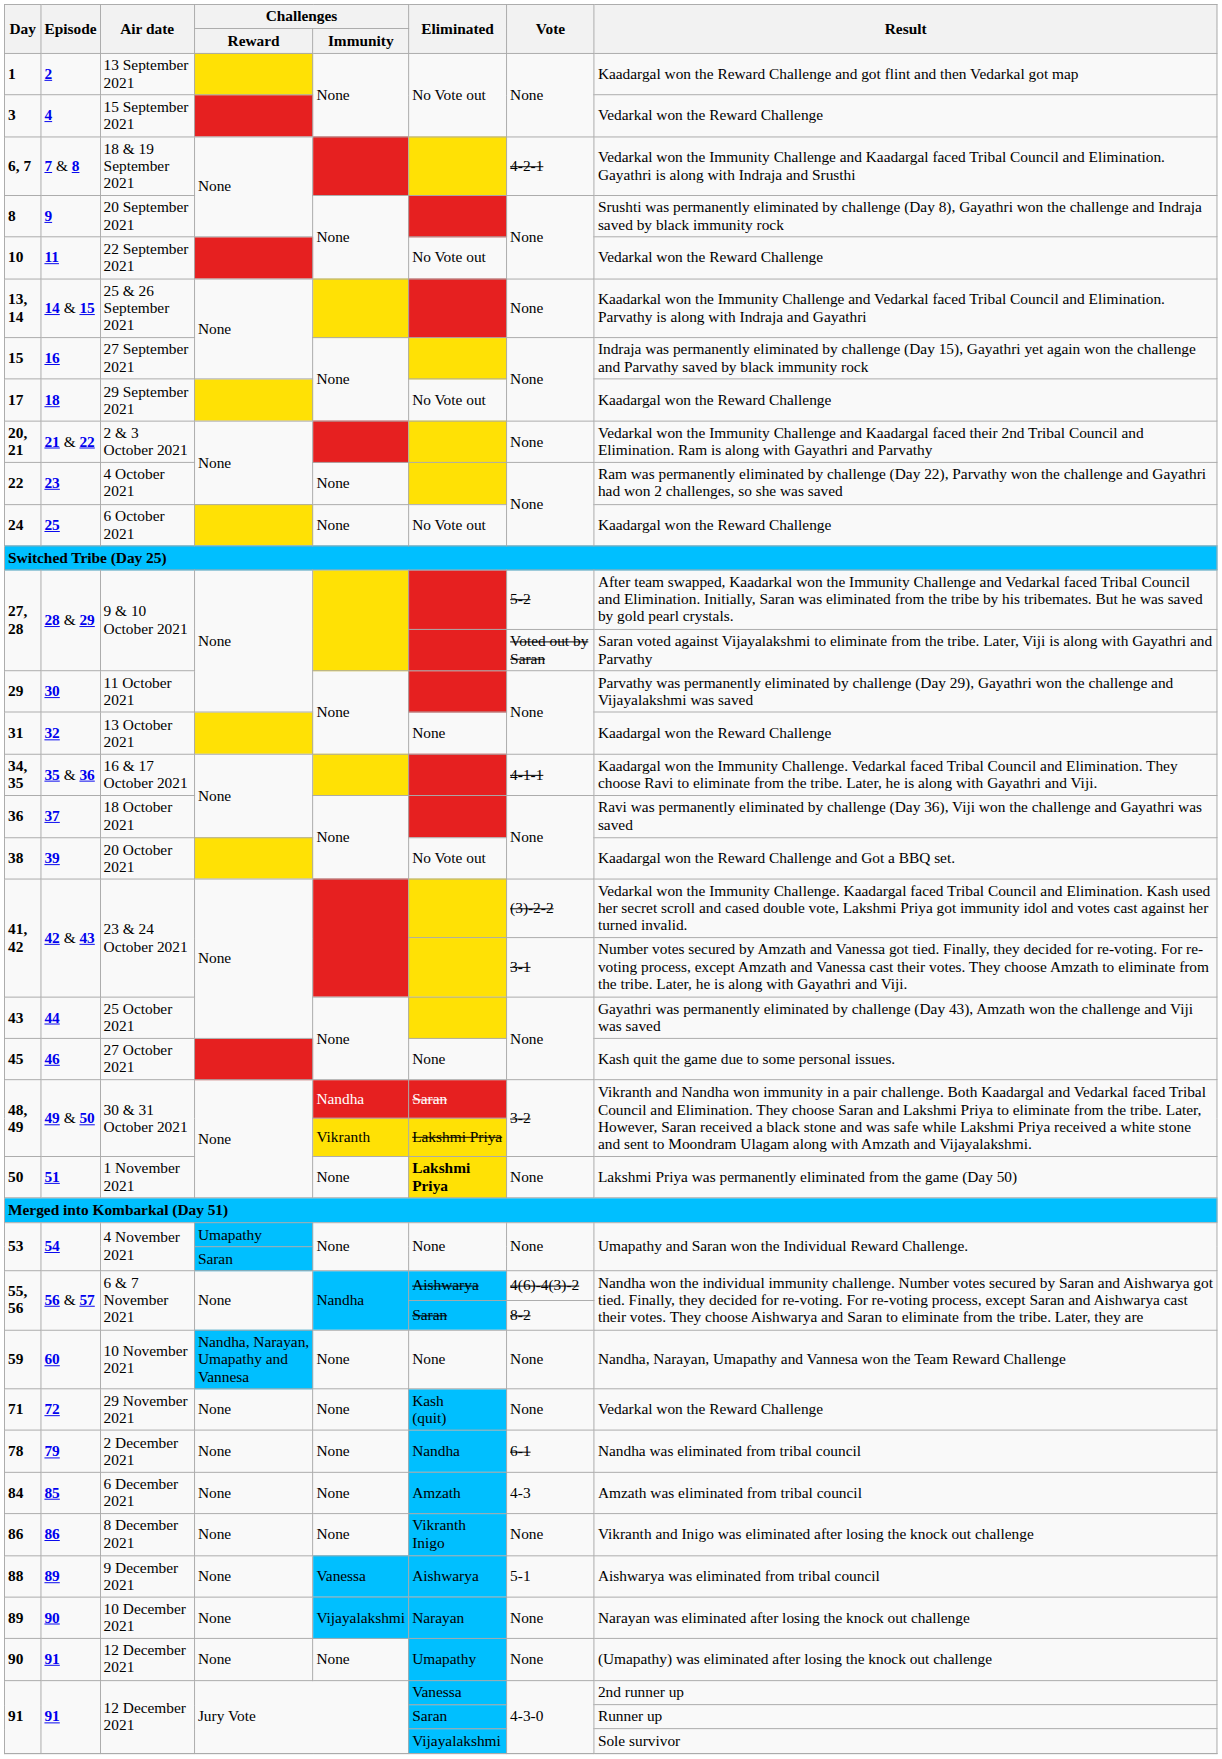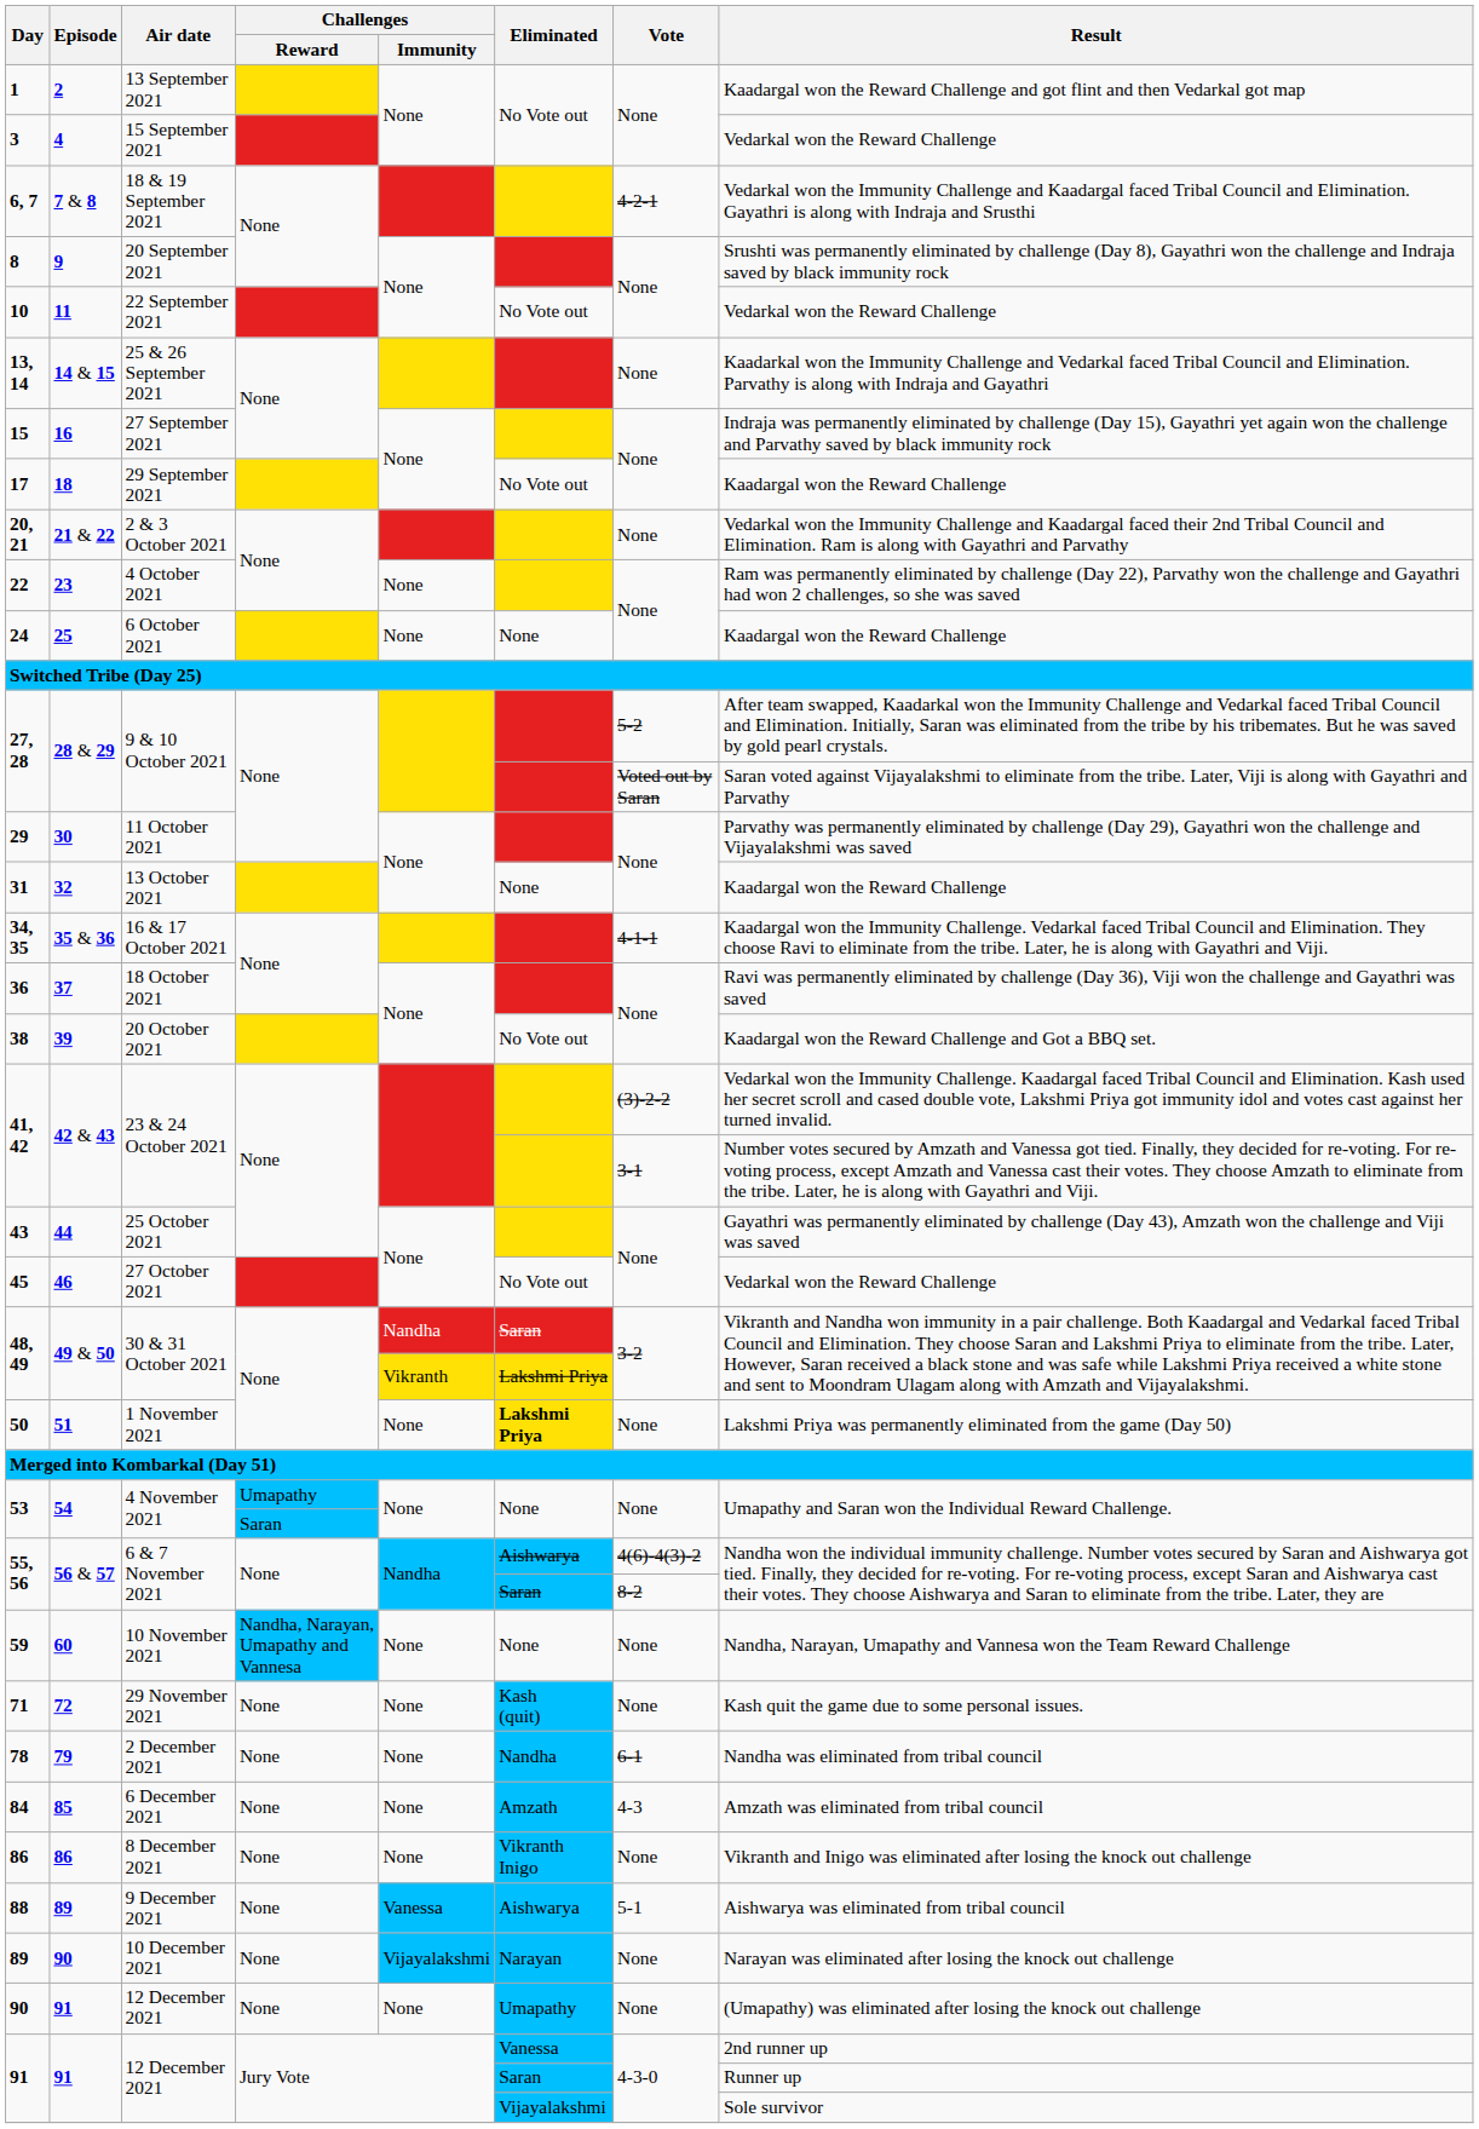24 | Eliminated: No Vote out -> None
45 | Eliminated: None -> No Vote out
45 | Result: Kash quit the game due to some personal issues. -> Vedarkal won the Reward Challenge
71 | Result: Vedarkal won the Reward Challenge -> Kash quit the game due to some personal issues.
